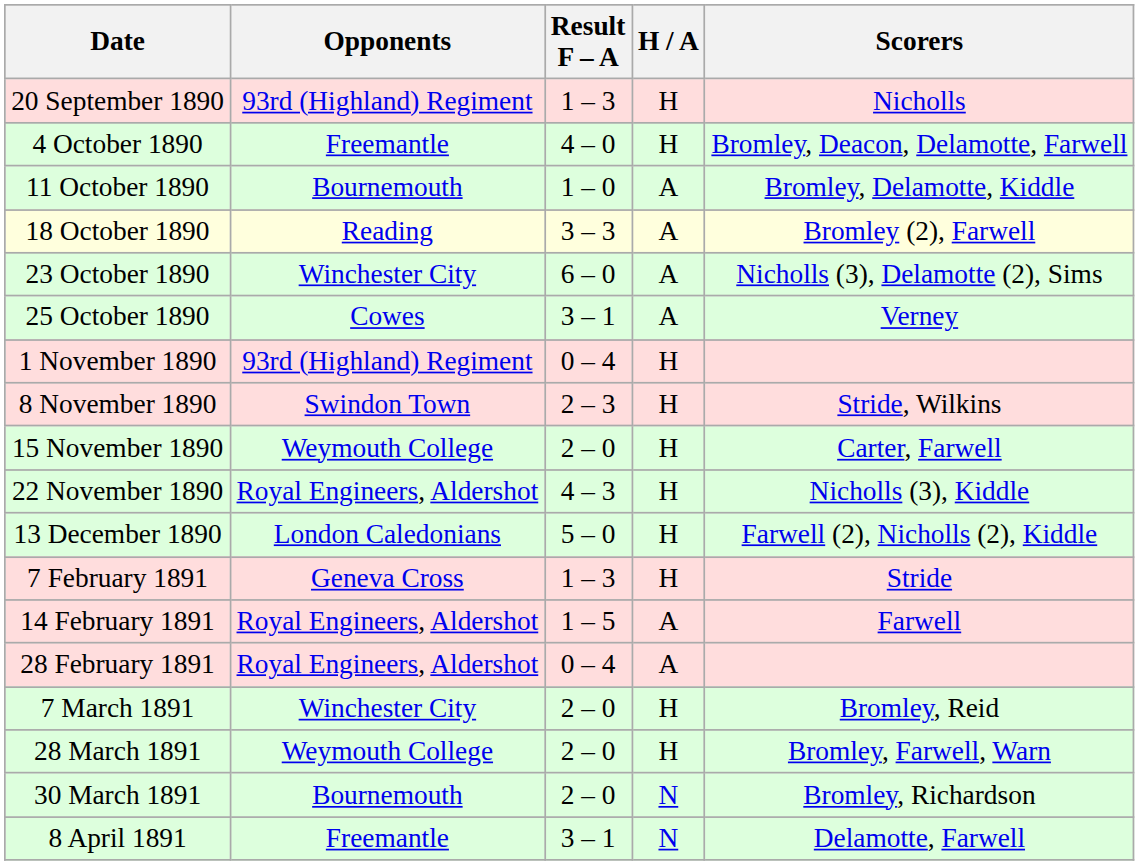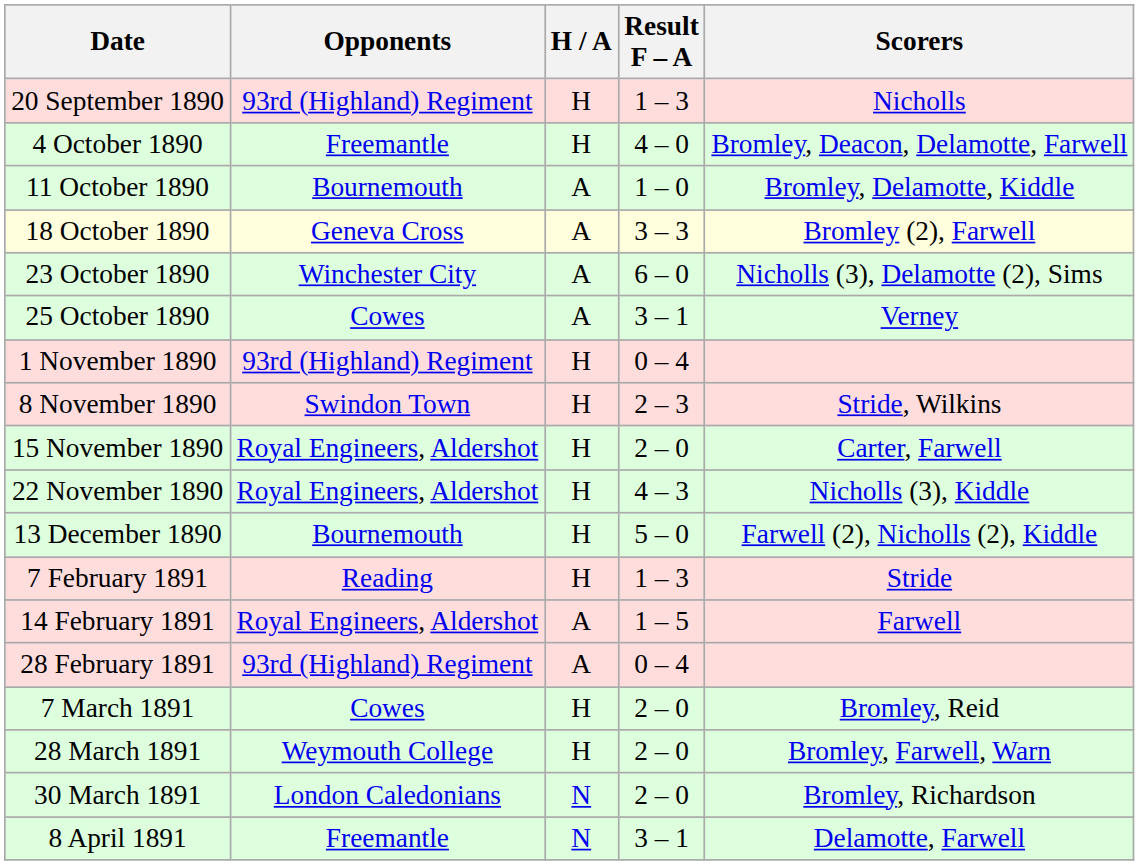columns swapped: H / A <-> Result F – A
18 October 1890 | Opponents: Reading -> Geneva Cross
15 November 1890 | Opponents: Weymouth College -> Royal Engineers, Aldershot
13 December 1890 | Opponents: London Caledonians -> Bournemouth
7 February 1891 | Opponents: Geneva Cross -> Reading
28 February 1891 | Opponents: Royal Engineers, Aldershot -> 93rd (Highland) Regiment
7 March 1891 | Opponents: Winchester City -> Cowes
30 March 1891 | Opponents: Bournemouth -> London Caledonians
